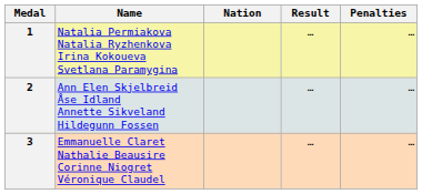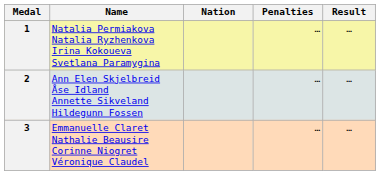columns swapped: Penalties <-> Result
